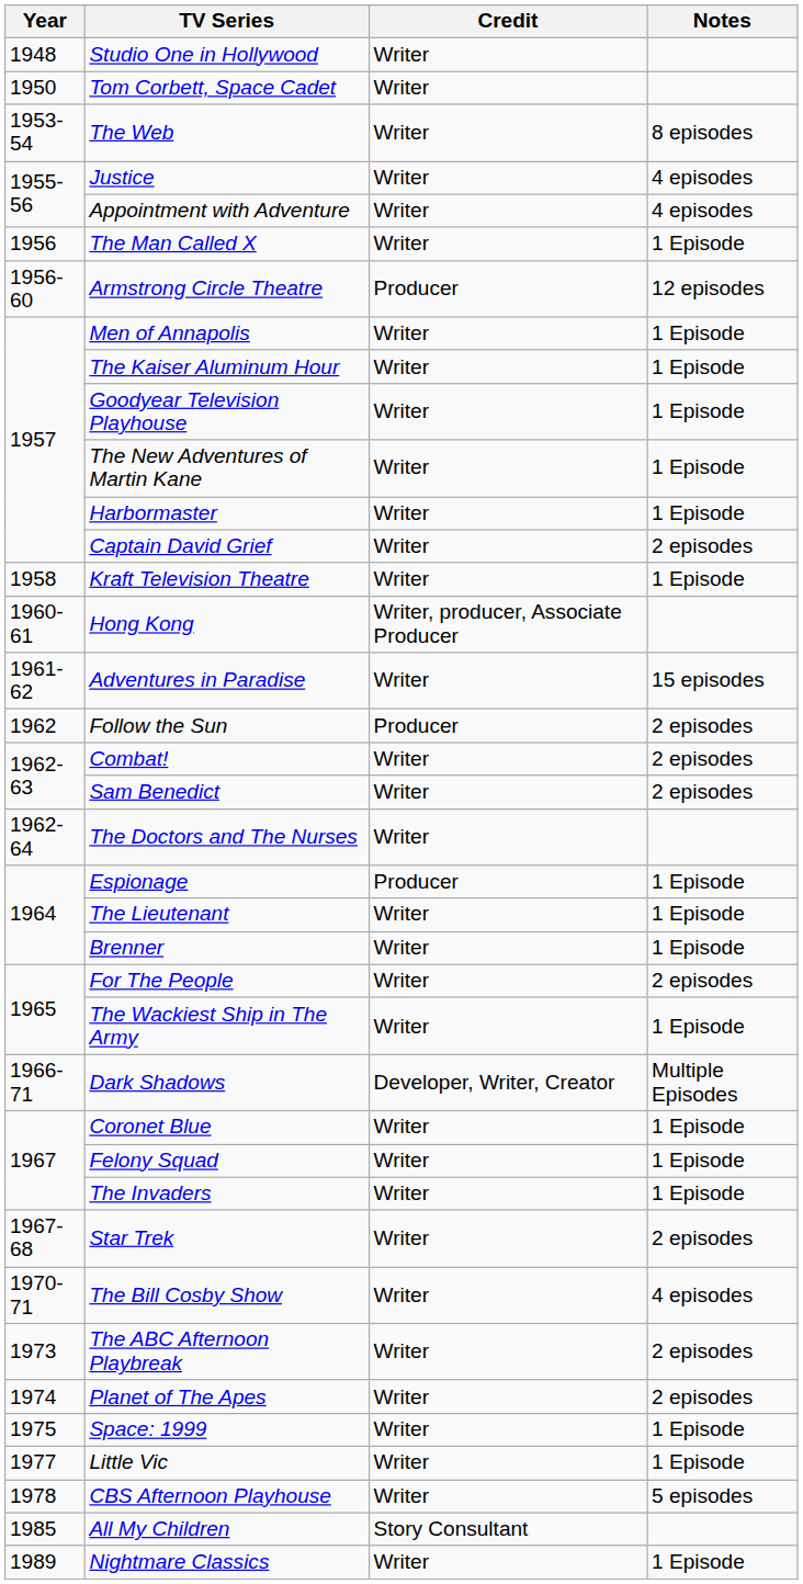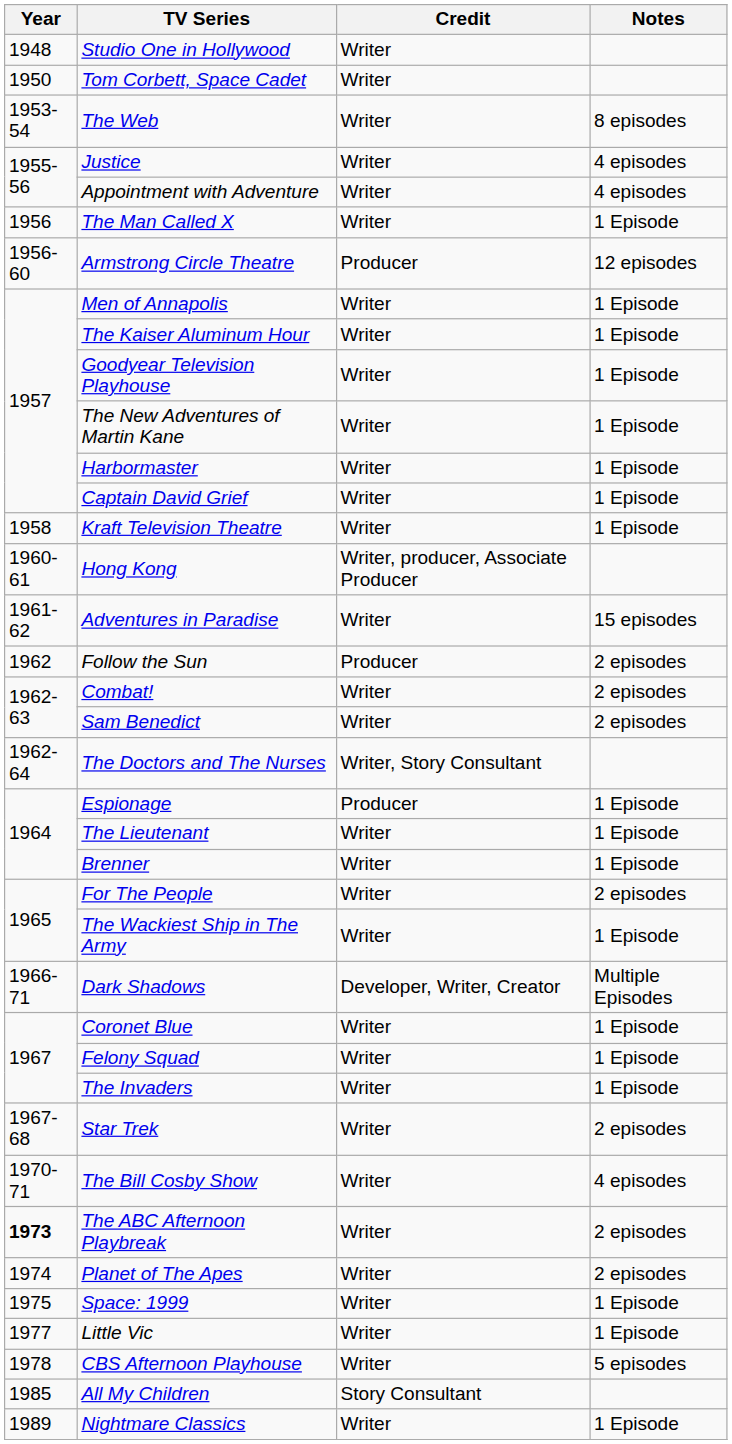Captain David Grief | Notes: 2 episodes -> 1 Episode
The Doctors and The Nurses | Credit: Writer -> Writer, Story Consultant
The ABC Afternoon Playbreak | Year: normal -> bold
